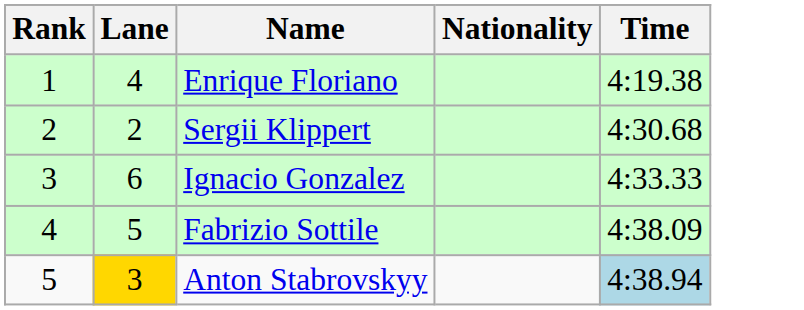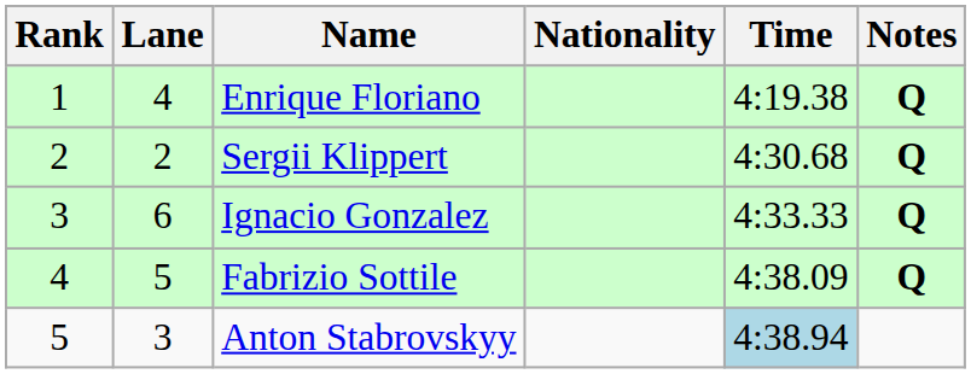+ column: Notes | Q | Q | Q | Q
Anton Stabrovskyy | Lane: gold background -> no background
